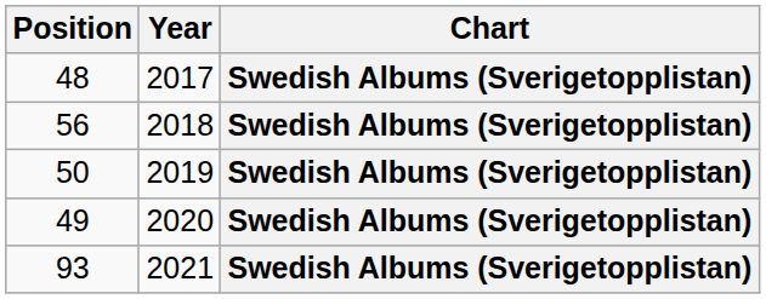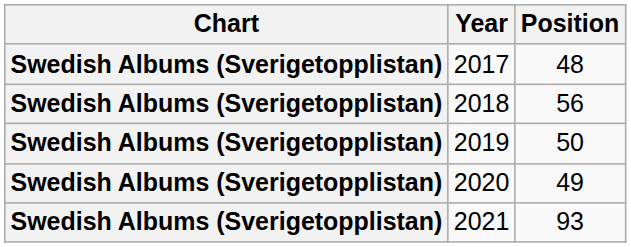columns swapped: Chart <-> Position
